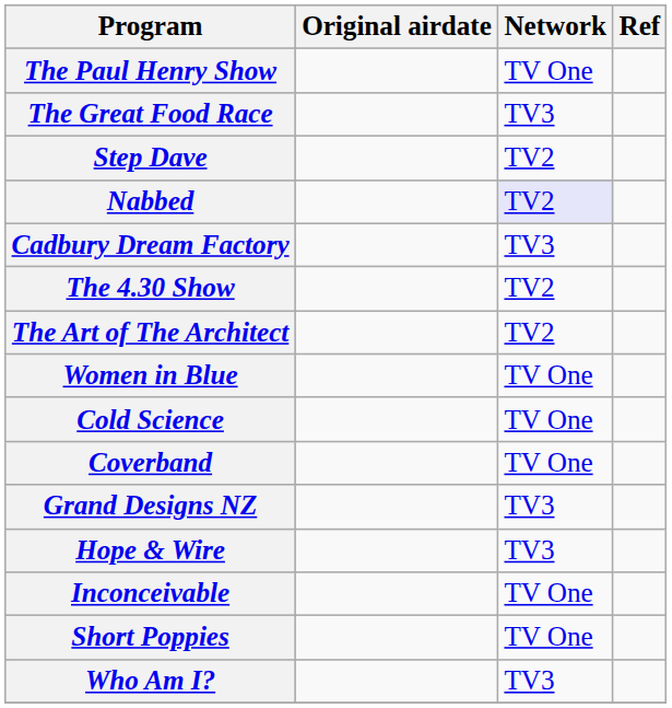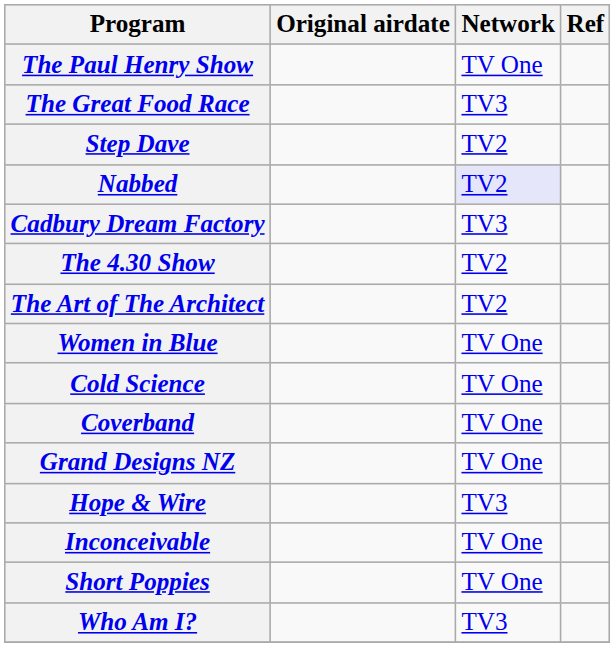Grand Designs NZ | Network: TV3 -> TV One
